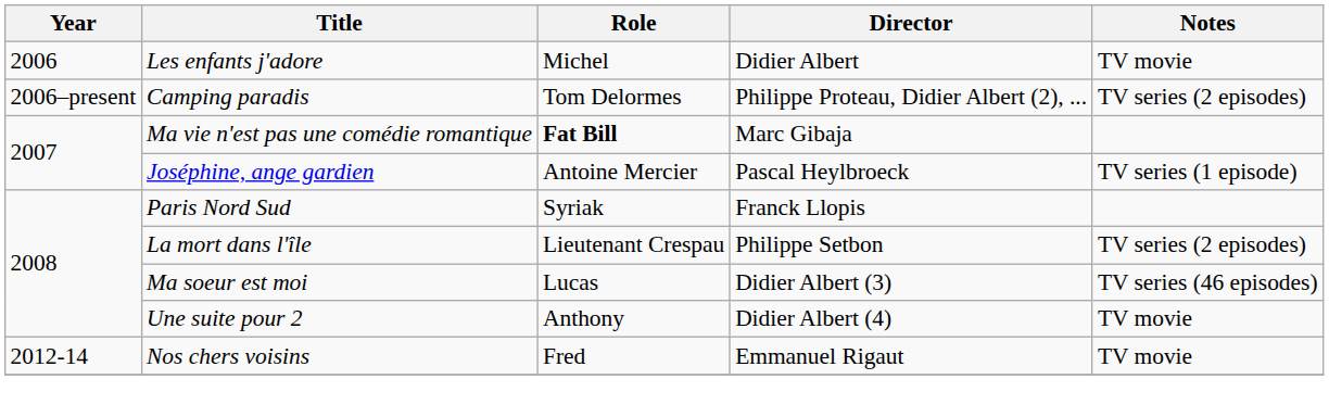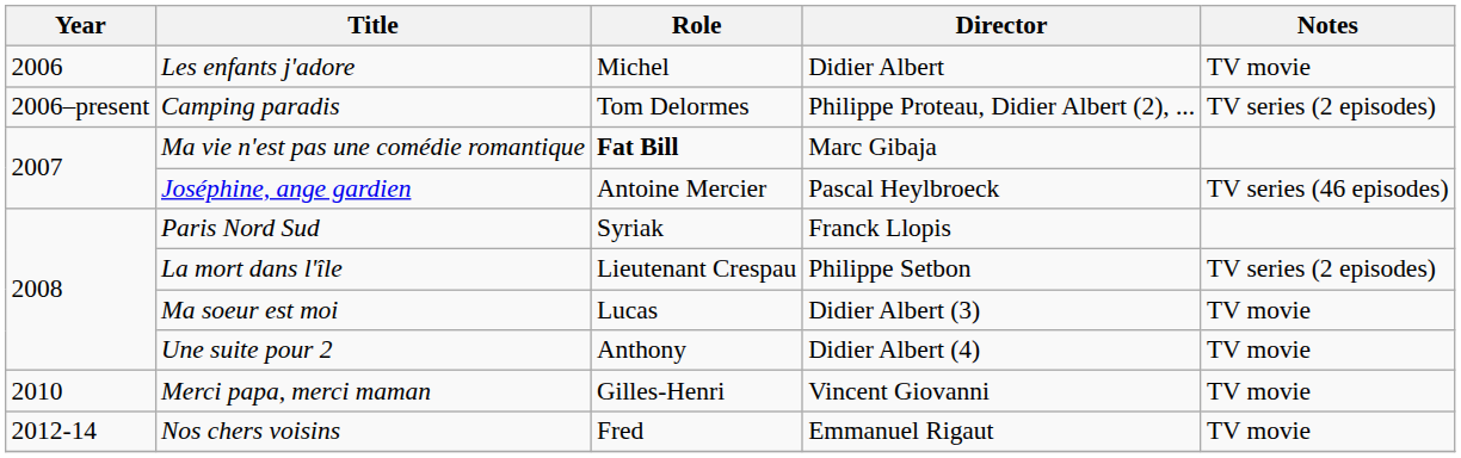Joséphine, ange gardien | Notes: TV series (1 episode) -> TV series (46 episodes)
Ma soeur est moi | Notes: TV series (46 episodes) -> TV movie
+ row: 2010 | Merci papa, merci maman | Gilles-Henri | Vincent Giovanni | TV movie
